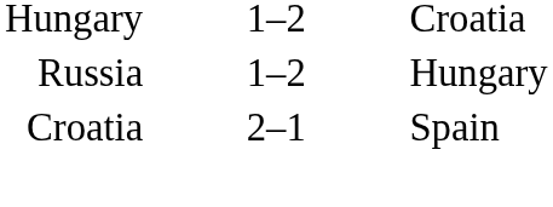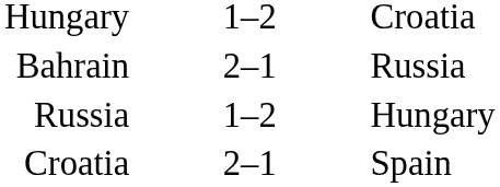+ row: Bahrain | 2–1 | Russia
